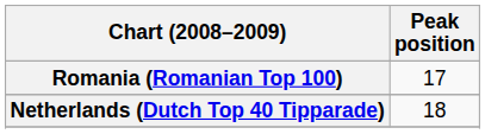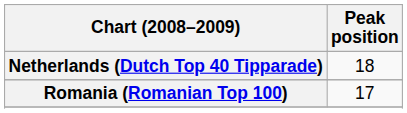rows swapped: Netherlands (Dutch Top 40 Tipparade) <-> Romania (Romanian Top 100)
